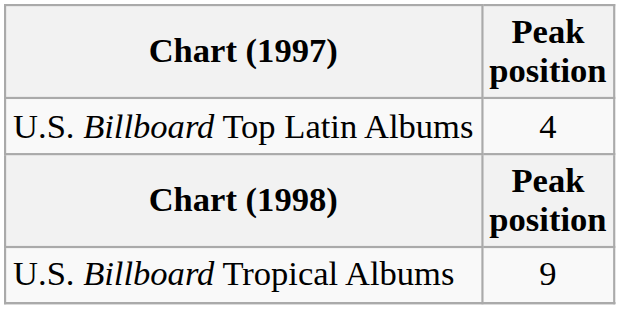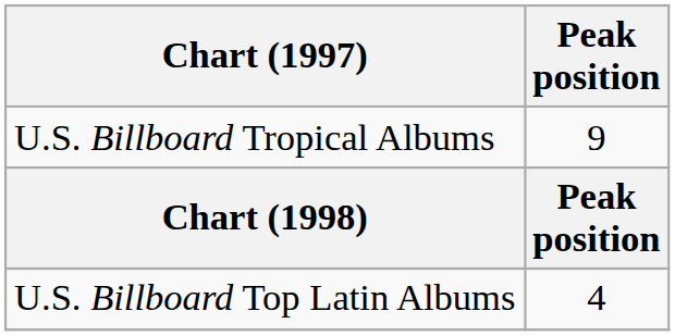rows swapped: U.S. Billboard Tropical Albums <-> U.S. Billboard Top Latin Albums
